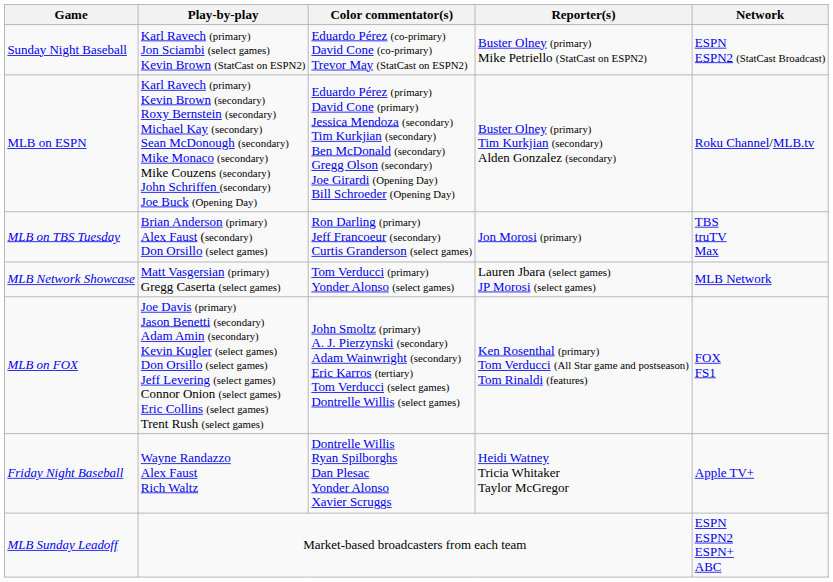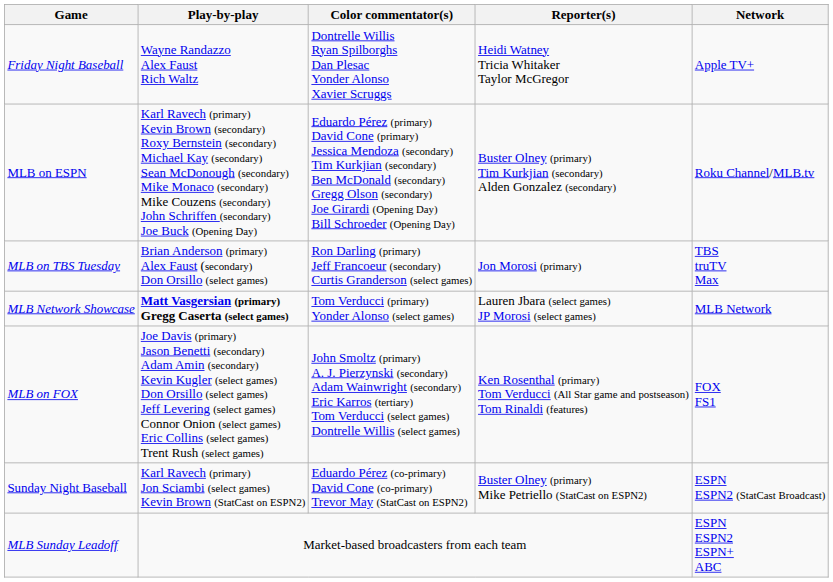rows swapped: Sunday Night Baseball <-> Friday Night Baseball
MLB Network Showcase | Play-by-play: normal -> bold
